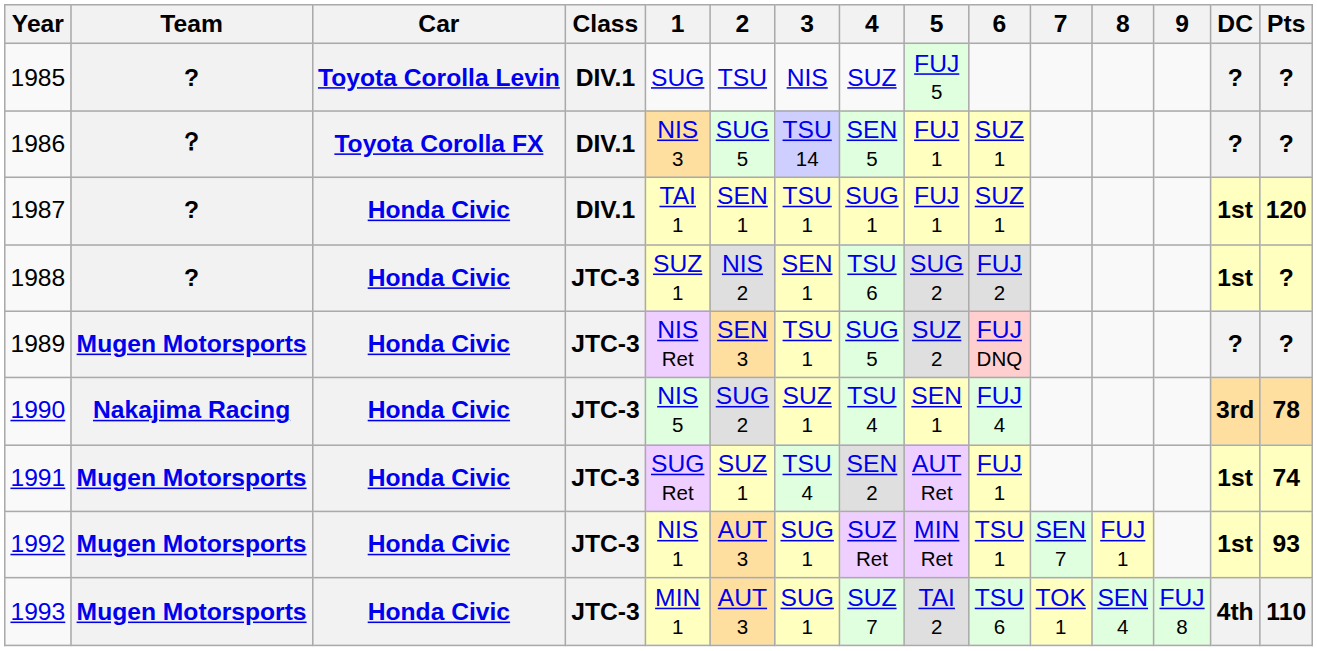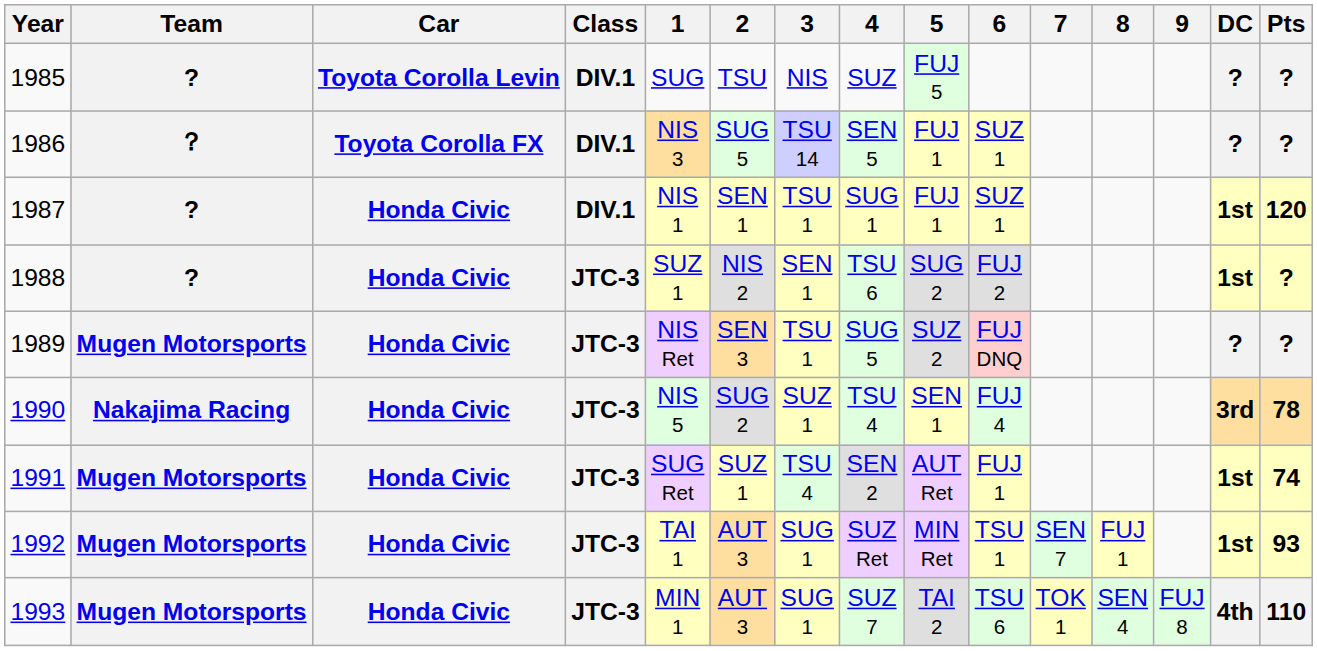1987 | 1: TAI 1 -> NIS 1
1992 | 1: NIS 1 -> TAI 1
